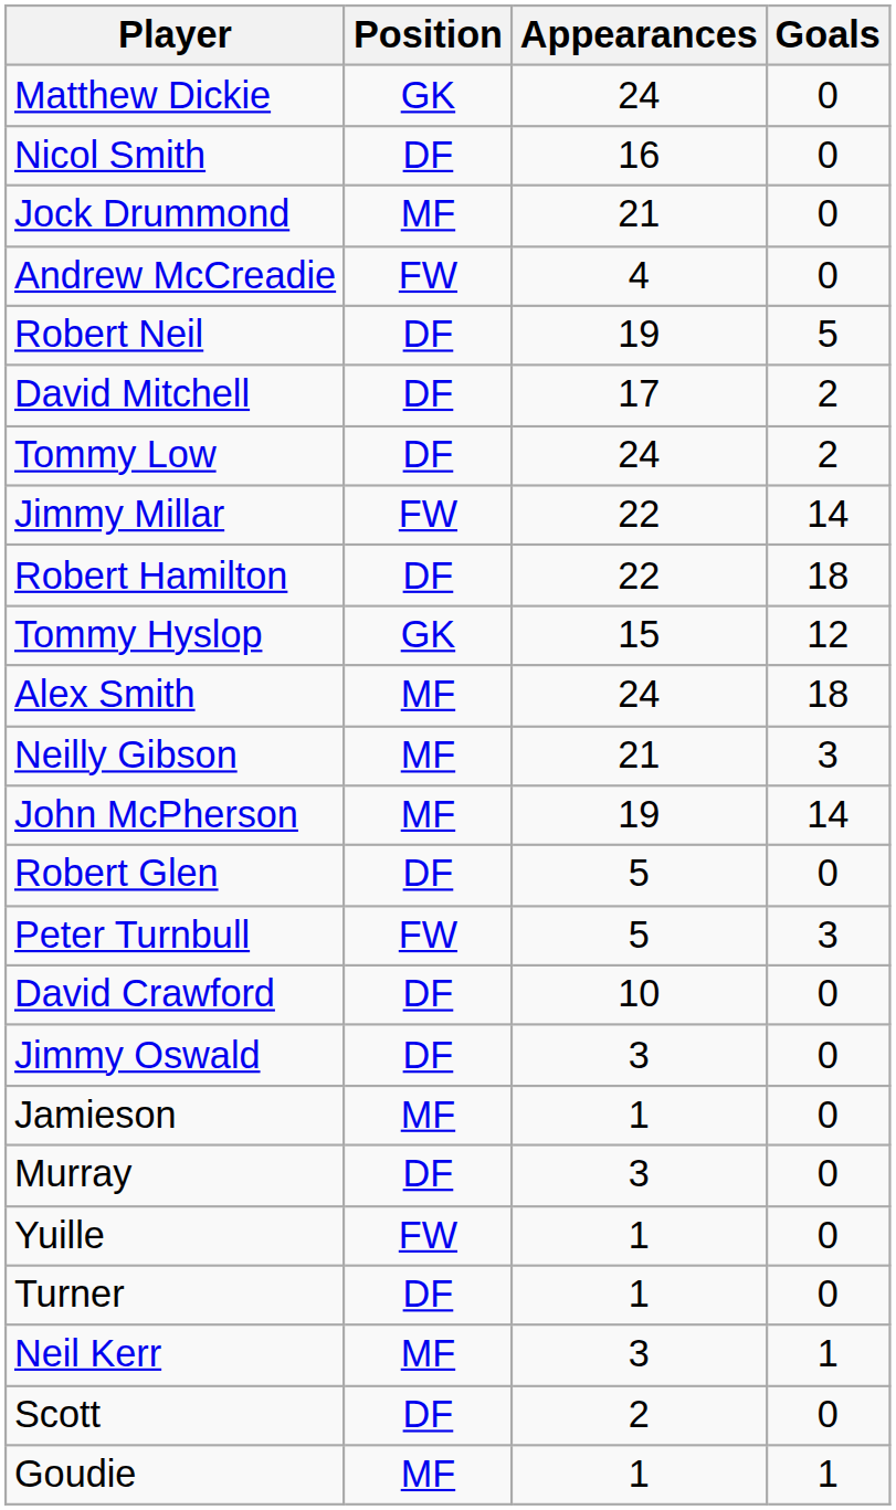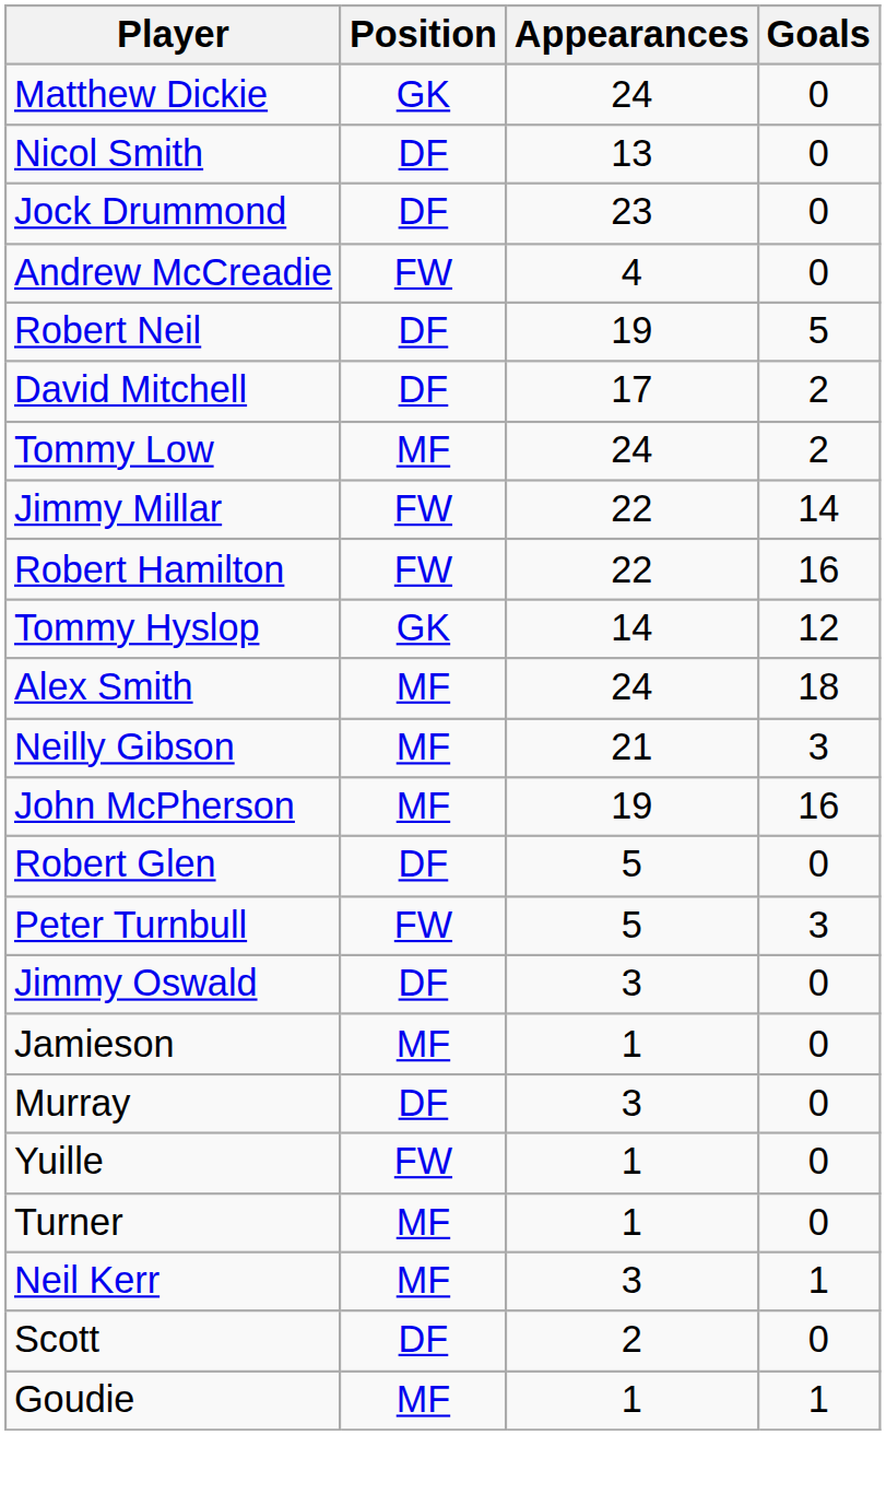Nicol Smith | Appearances: 16 -> 13
Jock Drummond | Position: MF -> DF
Jock Drummond | Appearances: 21 -> 23
Tommy Low | Position: DF -> MF
Robert Hamilton | Position: DF -> FW
Robert Hamilton | Goals: 18 -> 16
Tommy Hyslop | Appearances: 15 -> 14
John McPherson | Goals: 14 -> 16
- row: David Crawford | DF | 10 | 0
Turner | Position: DF -> MF
